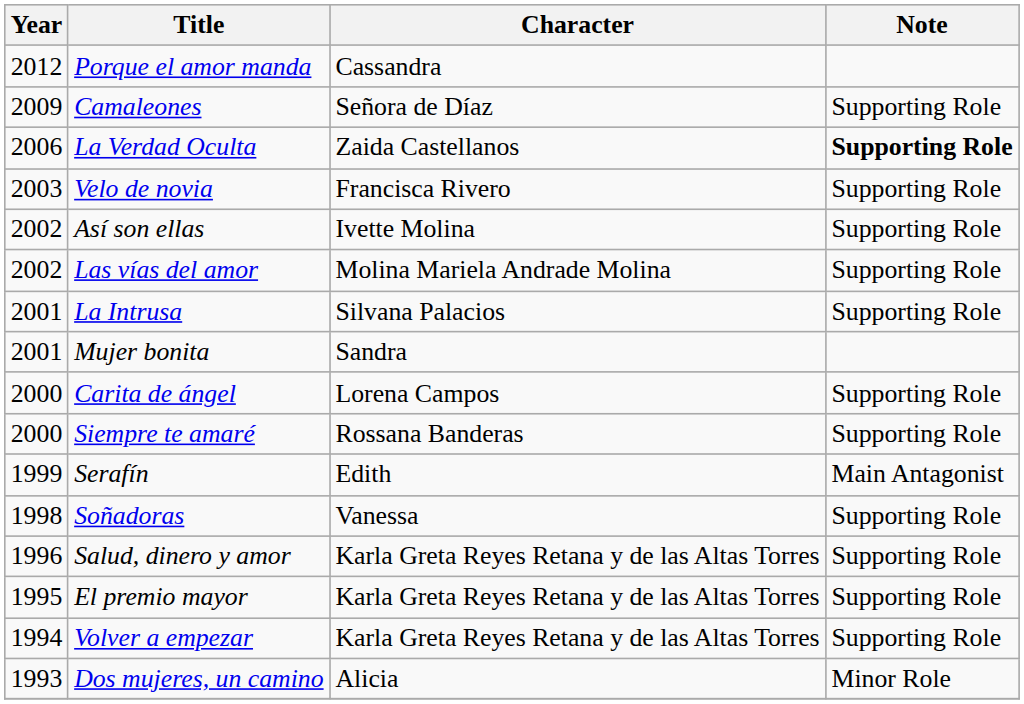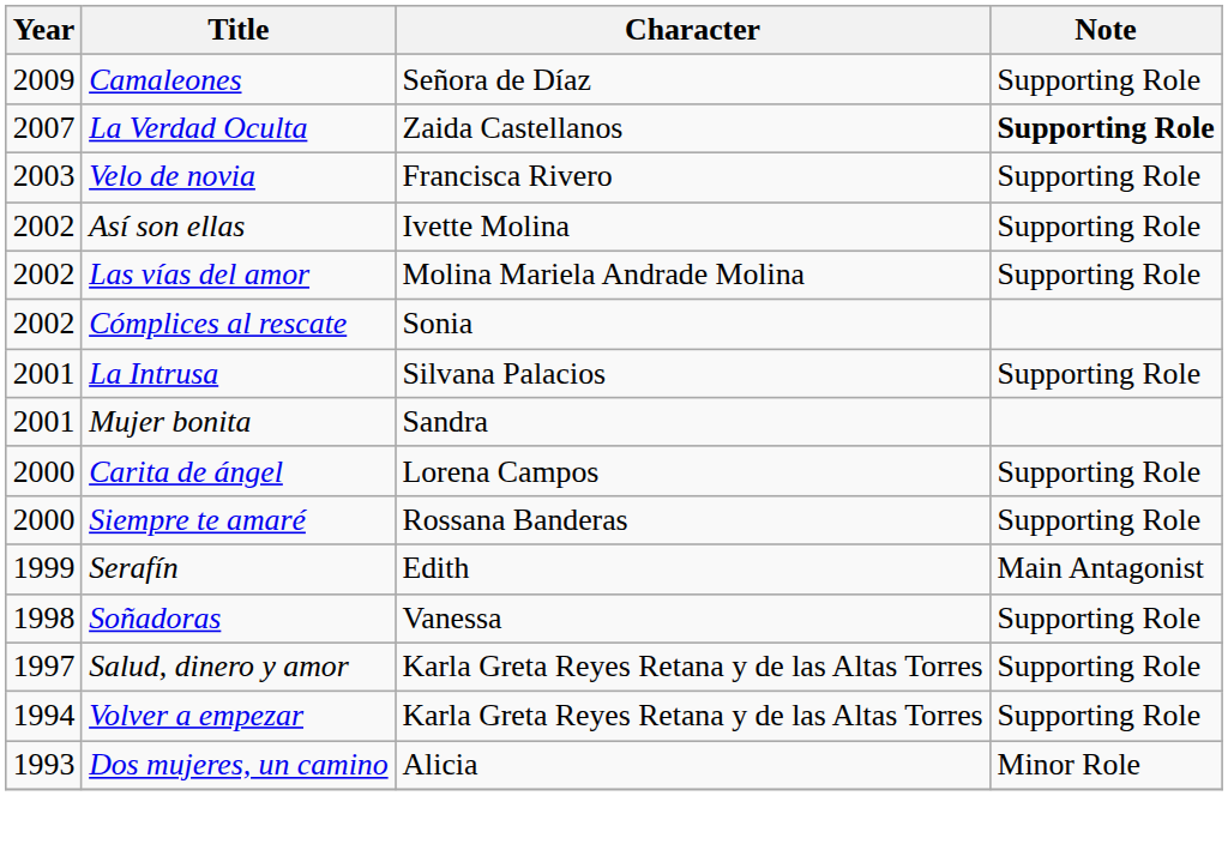- row: 2012 | Porque el amor manda | Cassandra
La Verdad Oculta | Year: 2006 -> 2007
+ row: 2002 | Cómplices al rescate | Sonia
Salud, dinero y amor | Year: 1996 -> 1997
- row: 1995 | El premio mayor | Karla Greta Reyes Retana y de las Altas Torres | Supporting Role
